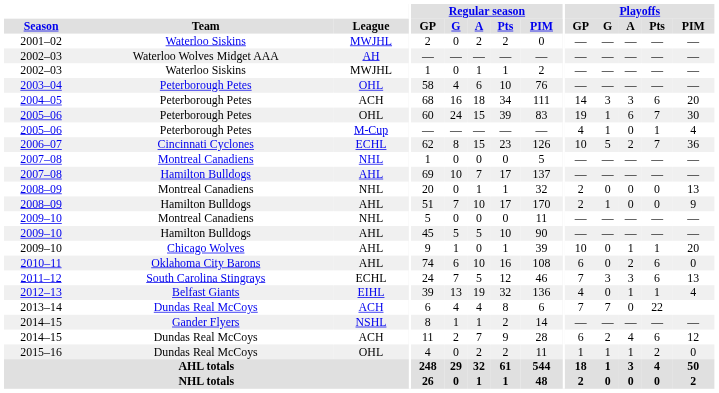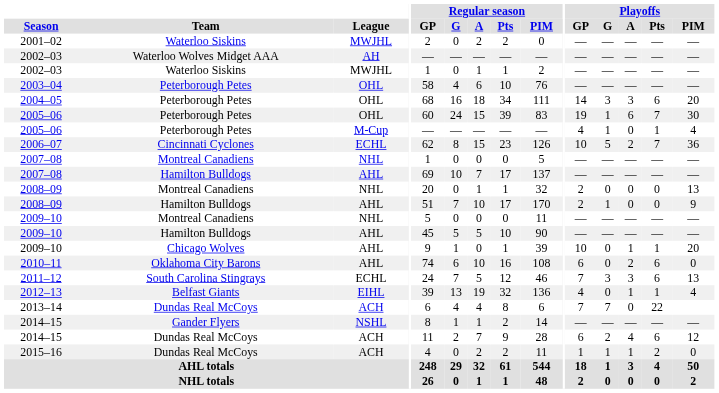2004–05 | League: ACH -> OHL
2015–16 | League: OHL -> ACH
